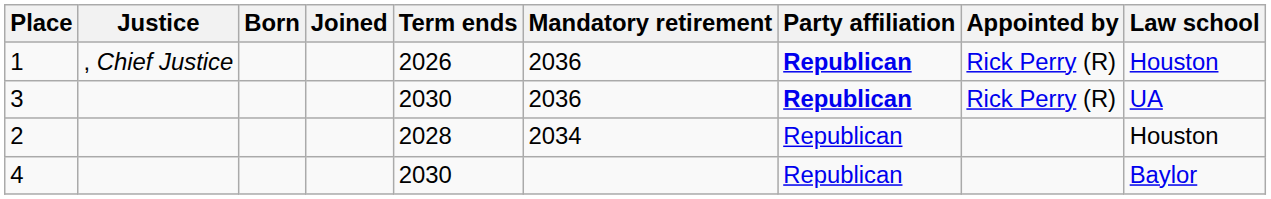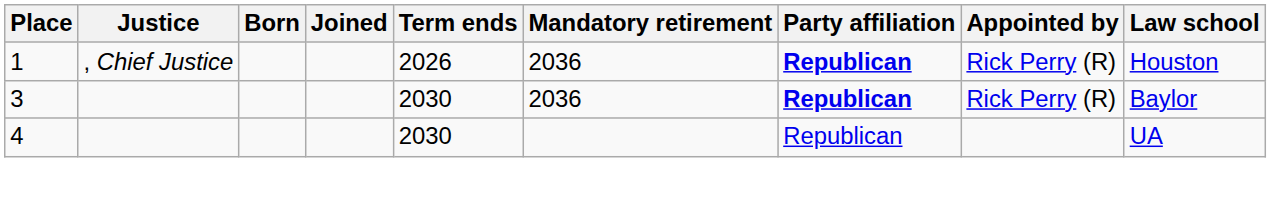3 | Law school: UA -> Baylor
- row: 2 | 2028 | 2034 | Republican | Houston
4 | Law school: Baylor -> UA
